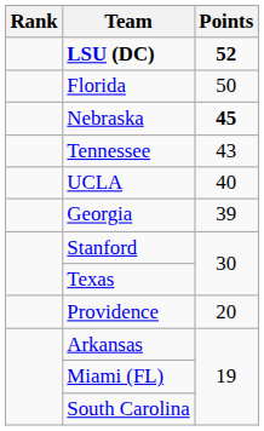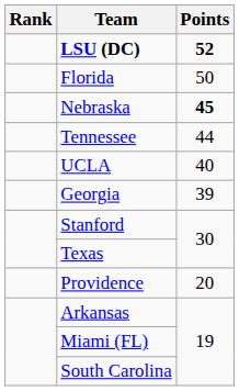Tennessee | Points: 43 -> 44
